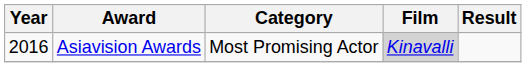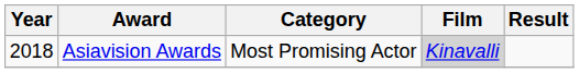Asiavision Awards | Year: 2016 -> 2018
